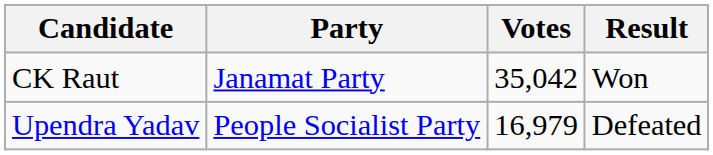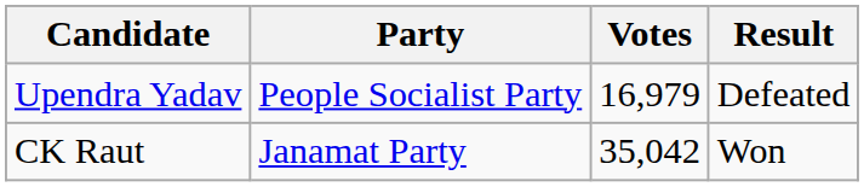rows swapped: CK Raut <-> Upendra Yadav
